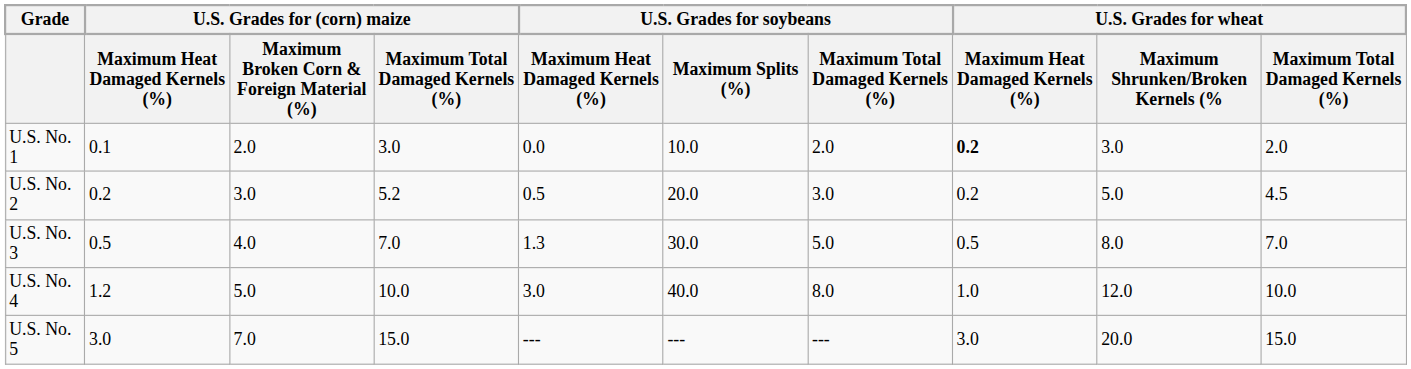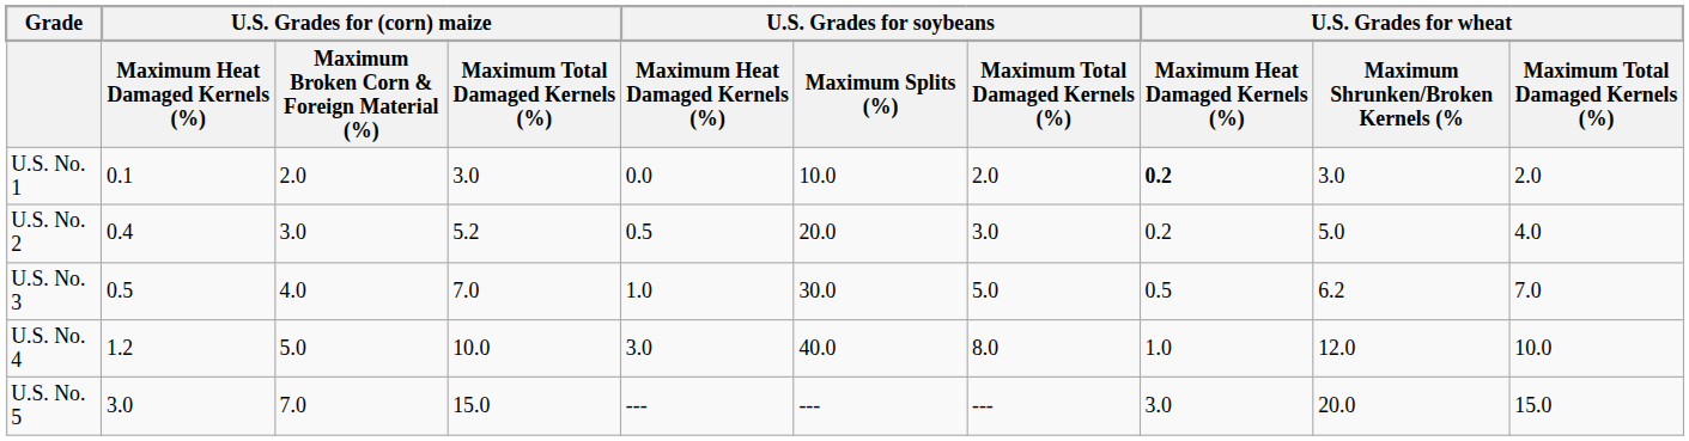U.S. No. 2 | column 2: 0.2 -> 0.4
U.S. No. 2 | U.S. Grades for wheat / Maximum Total Damaged Kernels (%): 4.5 -> 4.0
U.S. No. 3 | U.S. Grades for soybeans / Maximum Heat Damaged Kernels (%): 1.3 -> 1.0
U.S. No. 3 | U.S. Grades for wheat / Maximum Shrunken/Broken Kernels (%: 8.0 -> 6.2
